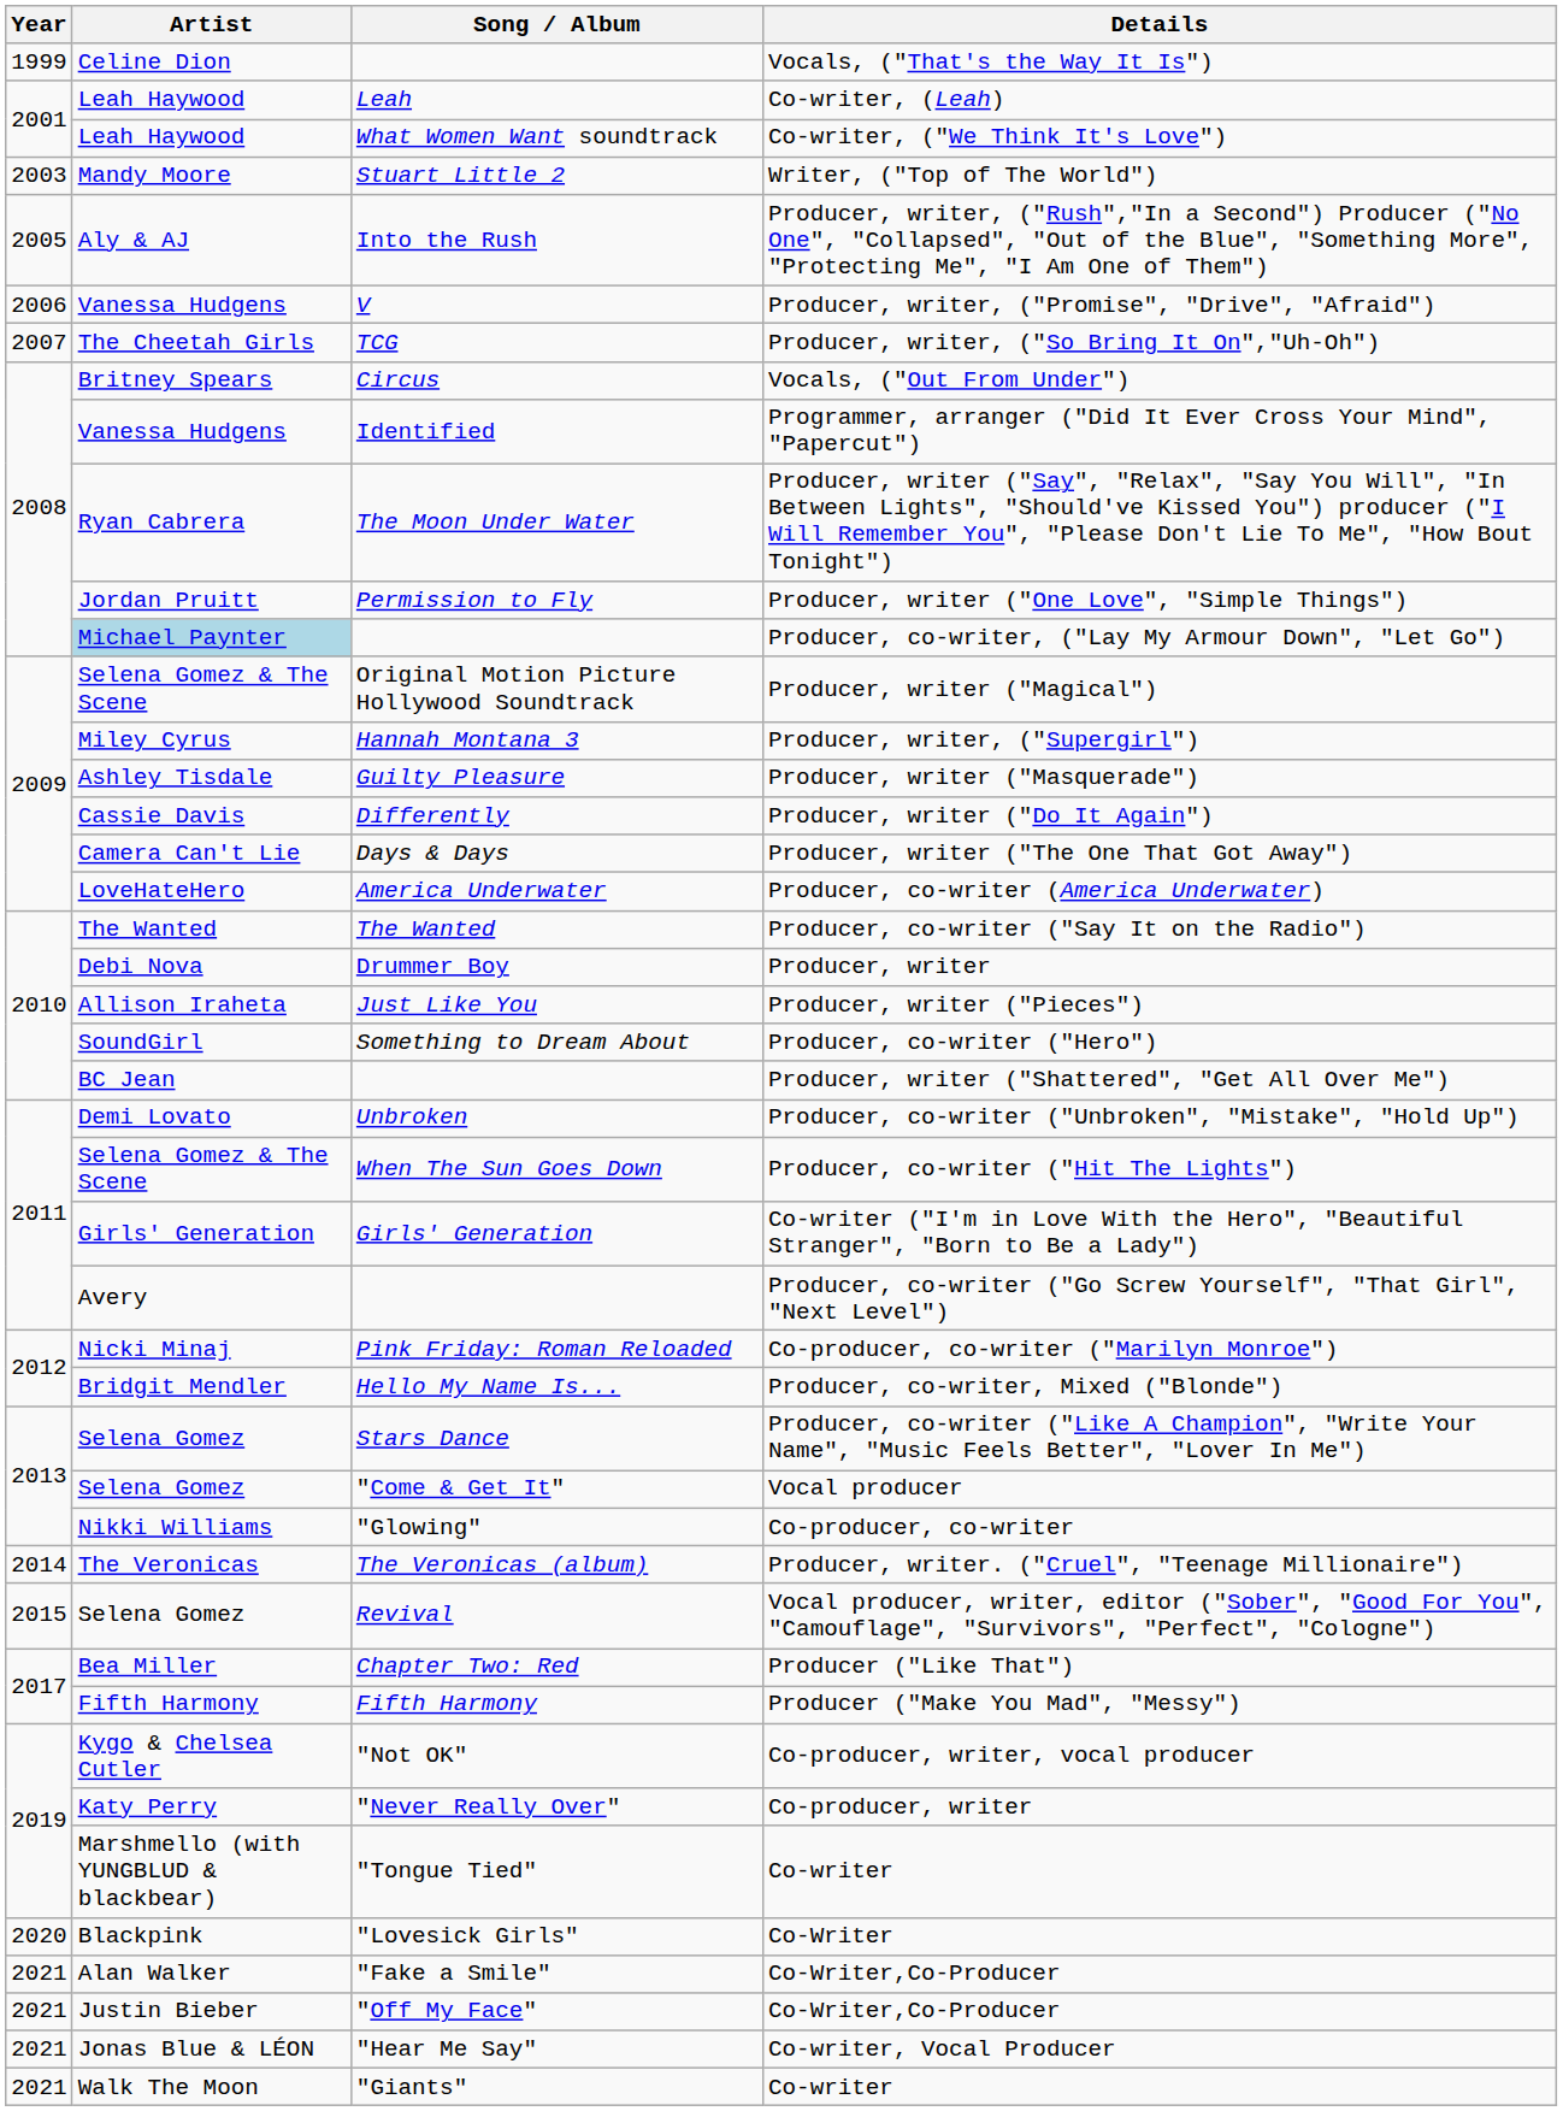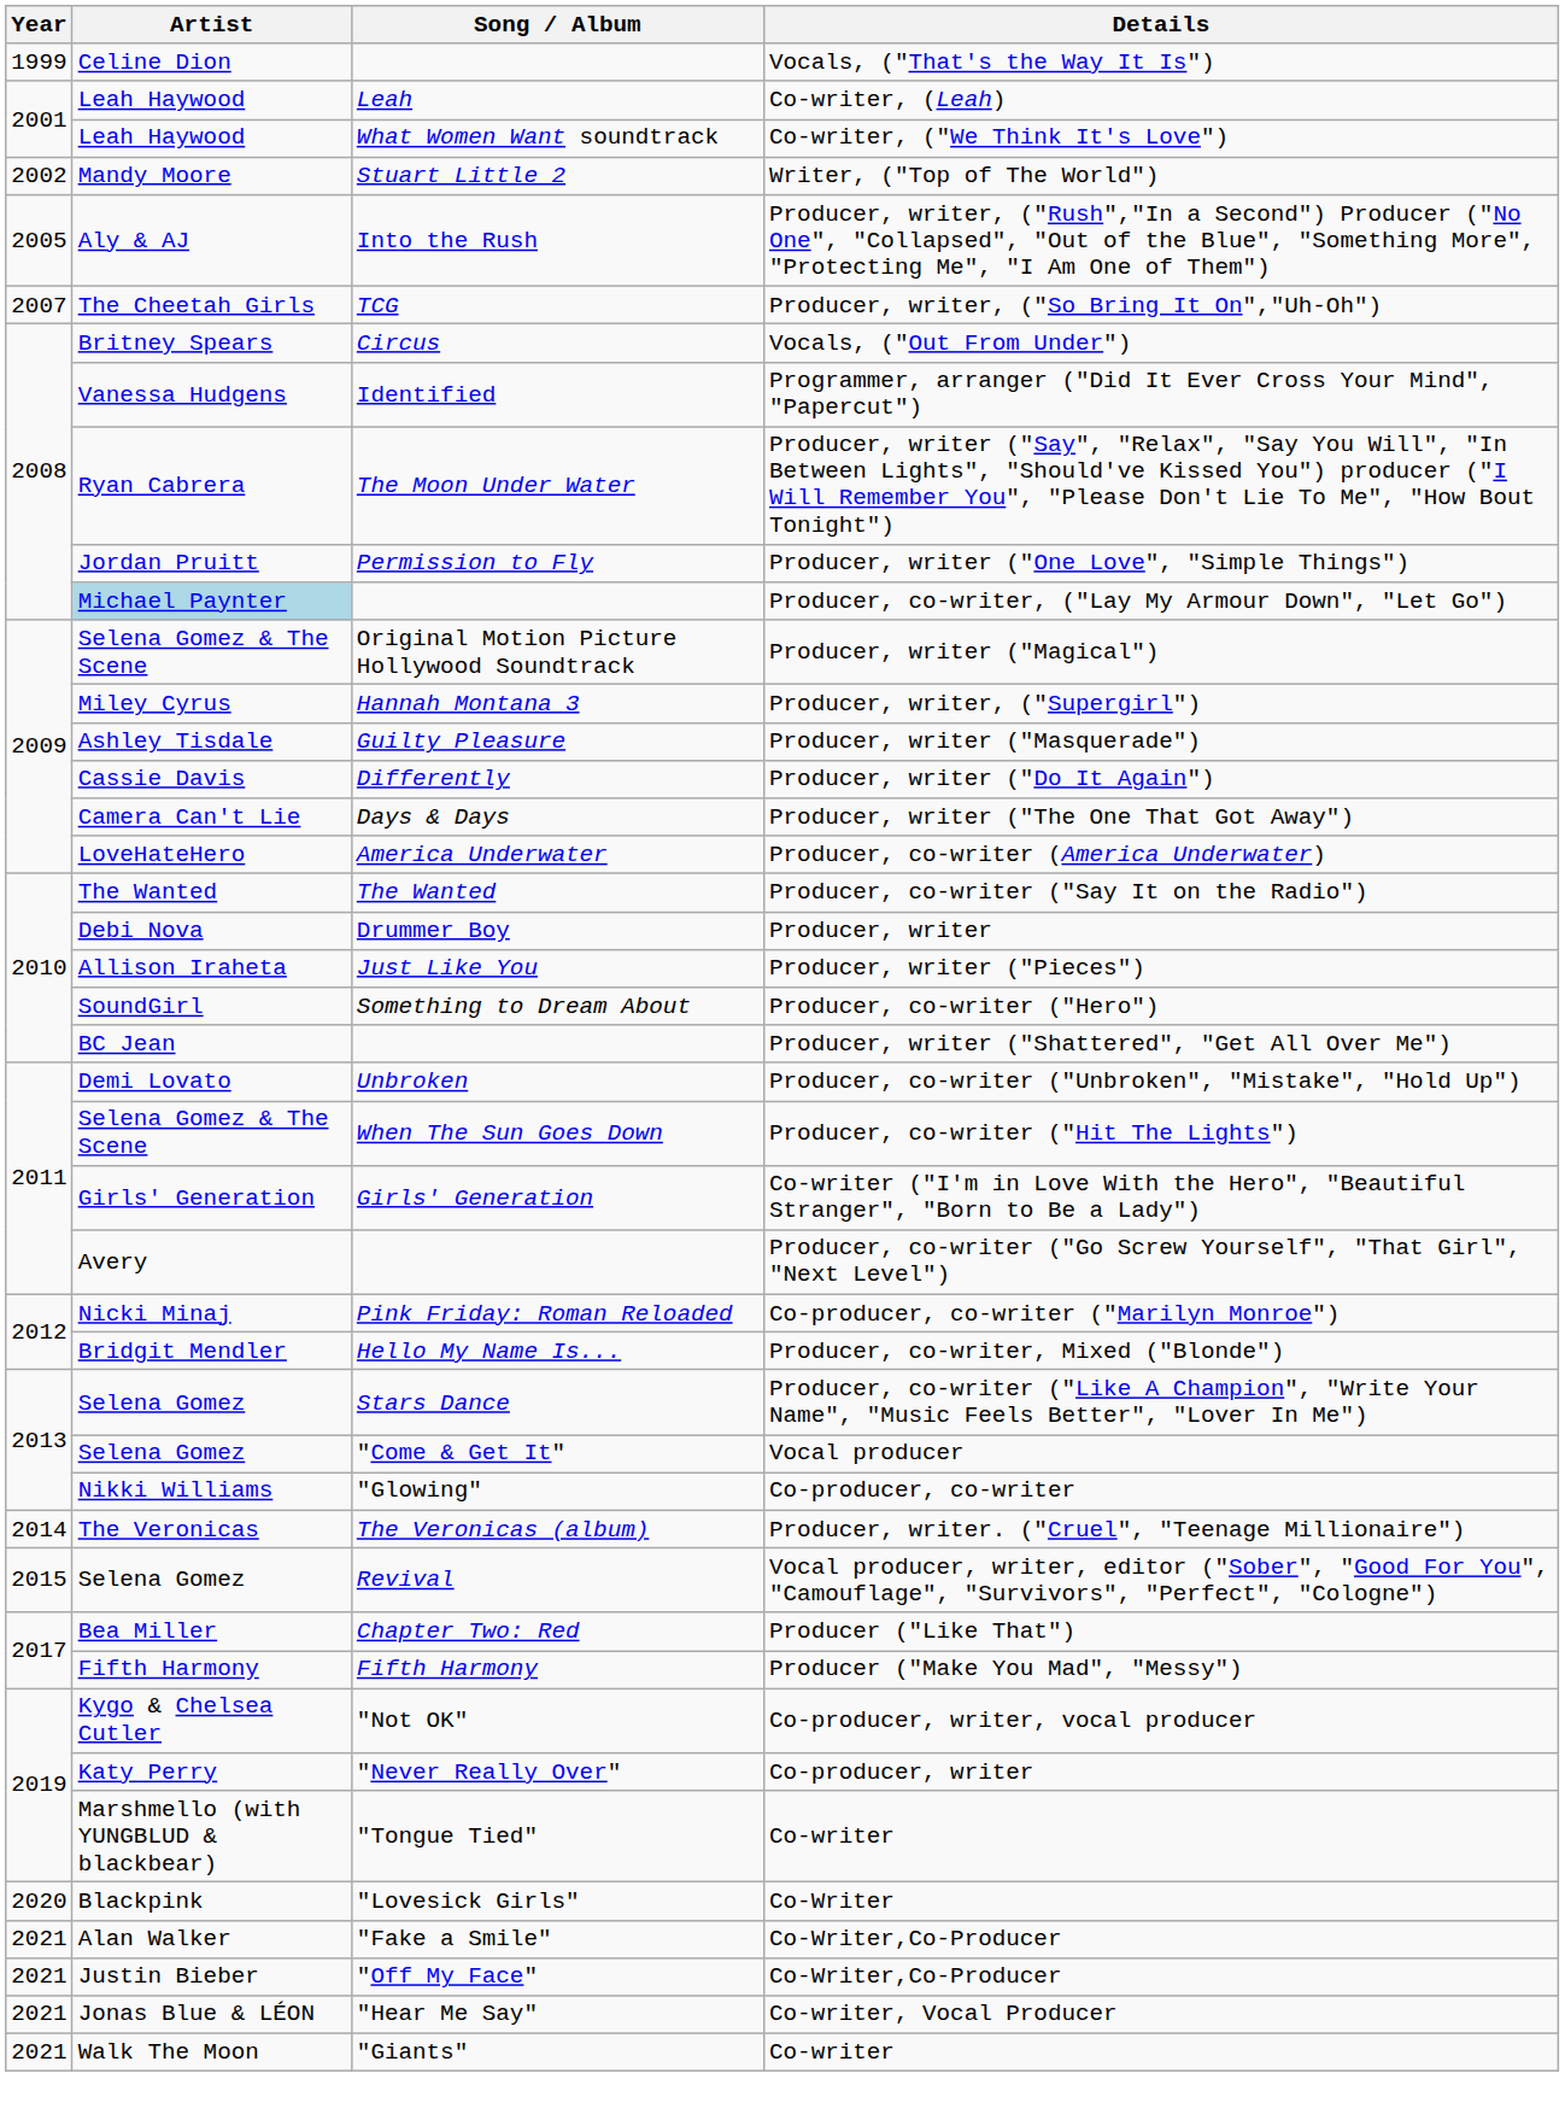Writer, ("Top of The World") | Year: 2003 -> 2002
- row: 2006 | Vanessa Hudgens | V | Producer, writer, ("Promise", "Drive", "Afraid")
